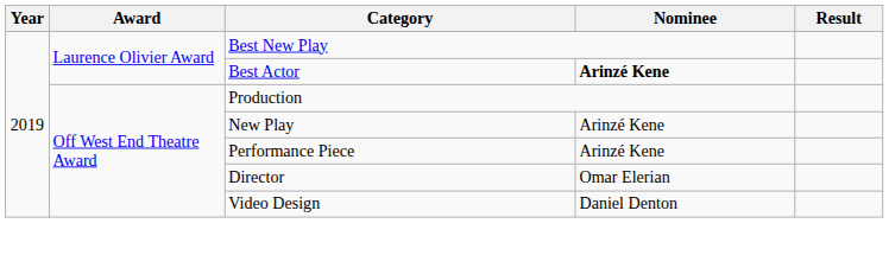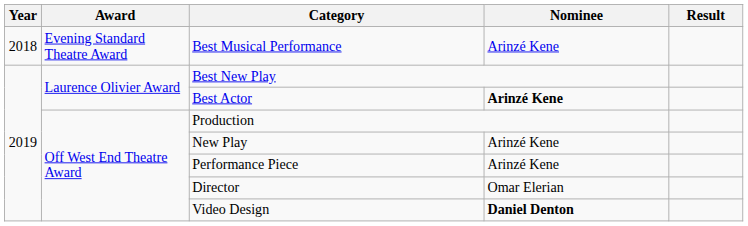+ row: 2018 | Evening Standard Theatre Award | Best Musical Performance | Arinzé Kene
Video Design | Nominee: normal -> bold
